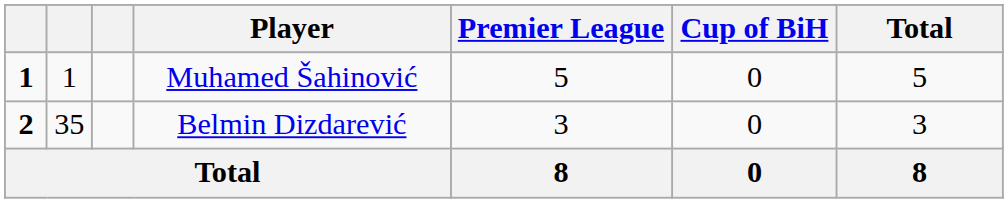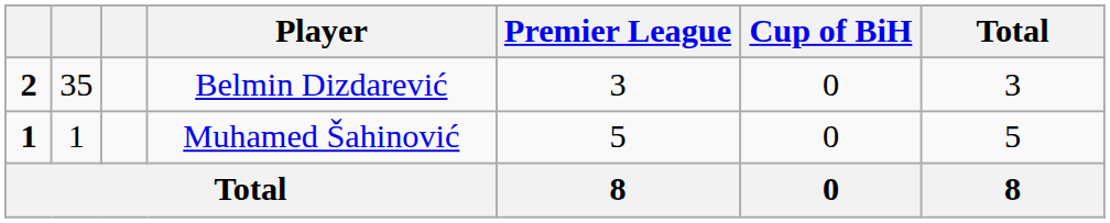rows swapped: Muhamed Šahinović <-> Belmin Dizdarević
